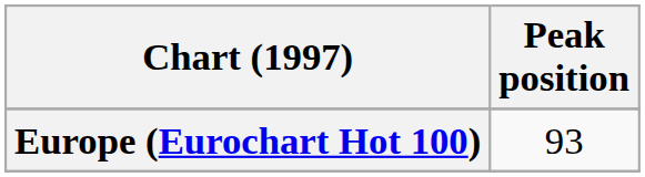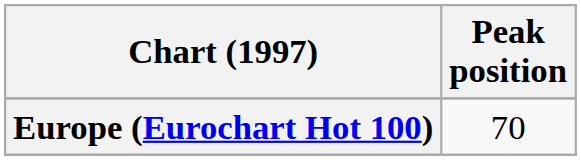Europe (Eurochart Hot 100) | Peak position: 93 -> 70
